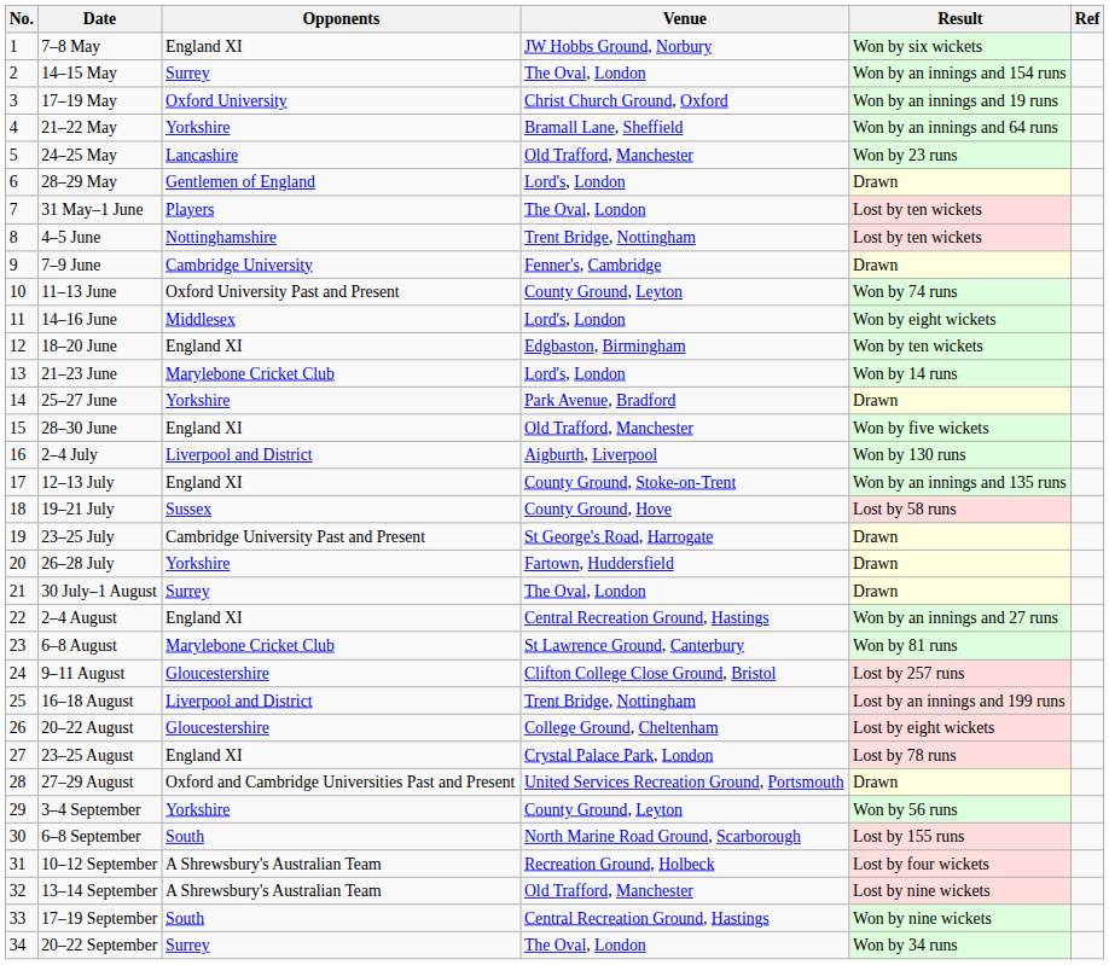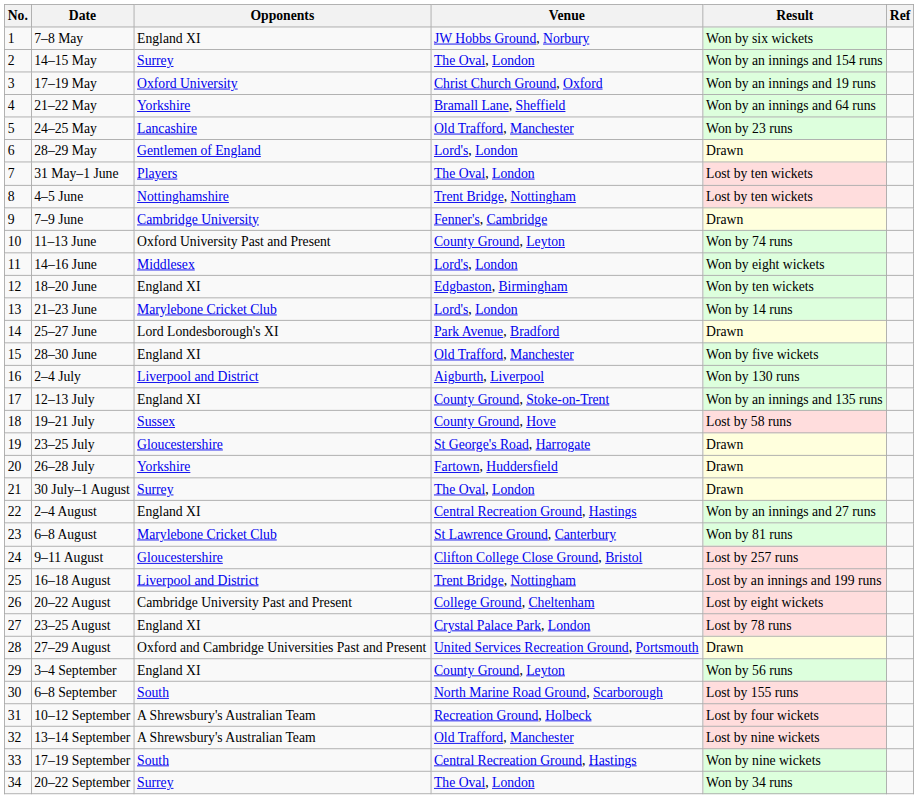25–27 June | Opponents: Yorkshire -> Lord Londesborough's XI
23–25 July | Opponents: Cambridge University Past and Present -> Gloucestershire
20–22 August | Opponents: Gloucestershire -> Cambridge University Past and Present
3–4 September | Opponents: Yorkshire -> England XI
